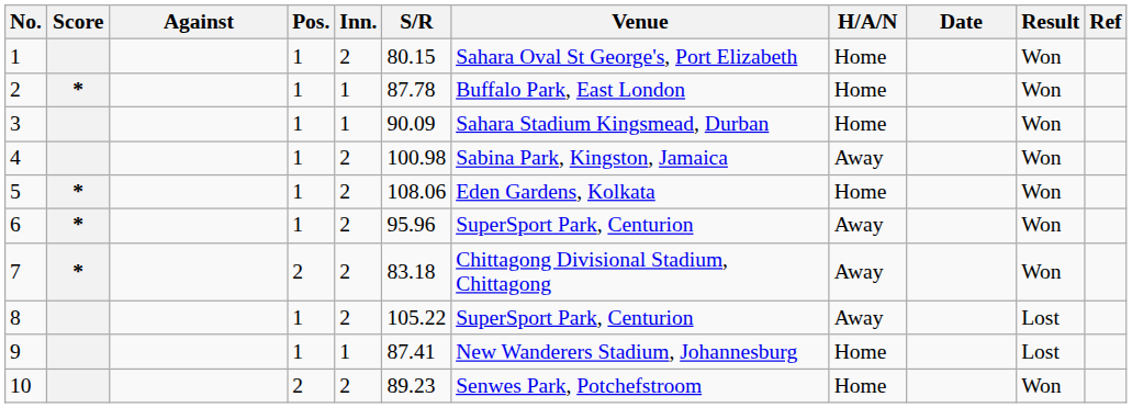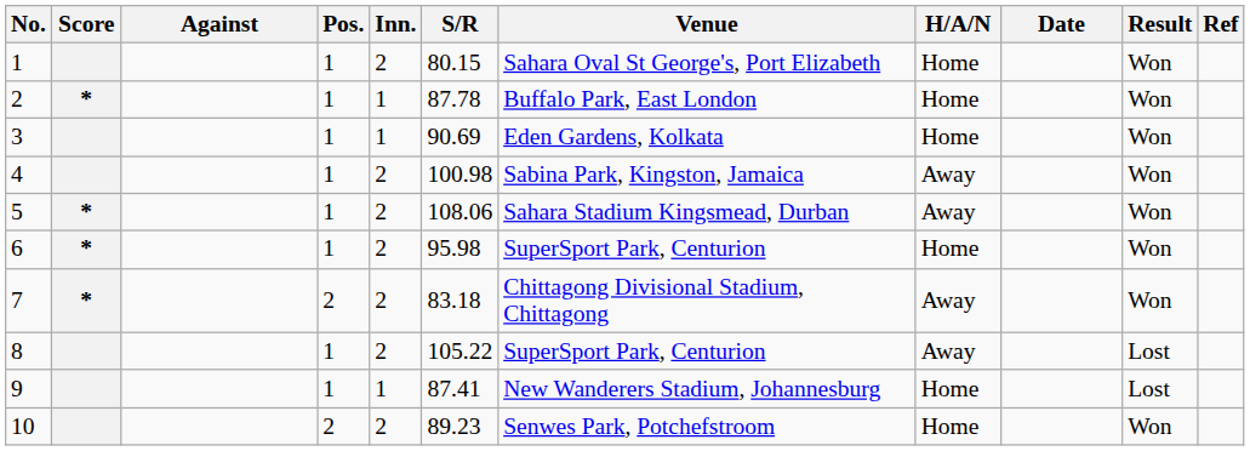3 | S/R: 90.09 -> 90.69
3 | Venue: Sahara Stadium Kingsmead, Durban -> Eden Gardens, Kolkata
5 | Venue: Eden Gardens, Kolkata -> Sahara Stadium Kingsmead, Durban
5 | H/A/N: Home -> Away
6 | S/R: 95.96 -> 95.98
6 | H/A/N: Away -> Home
